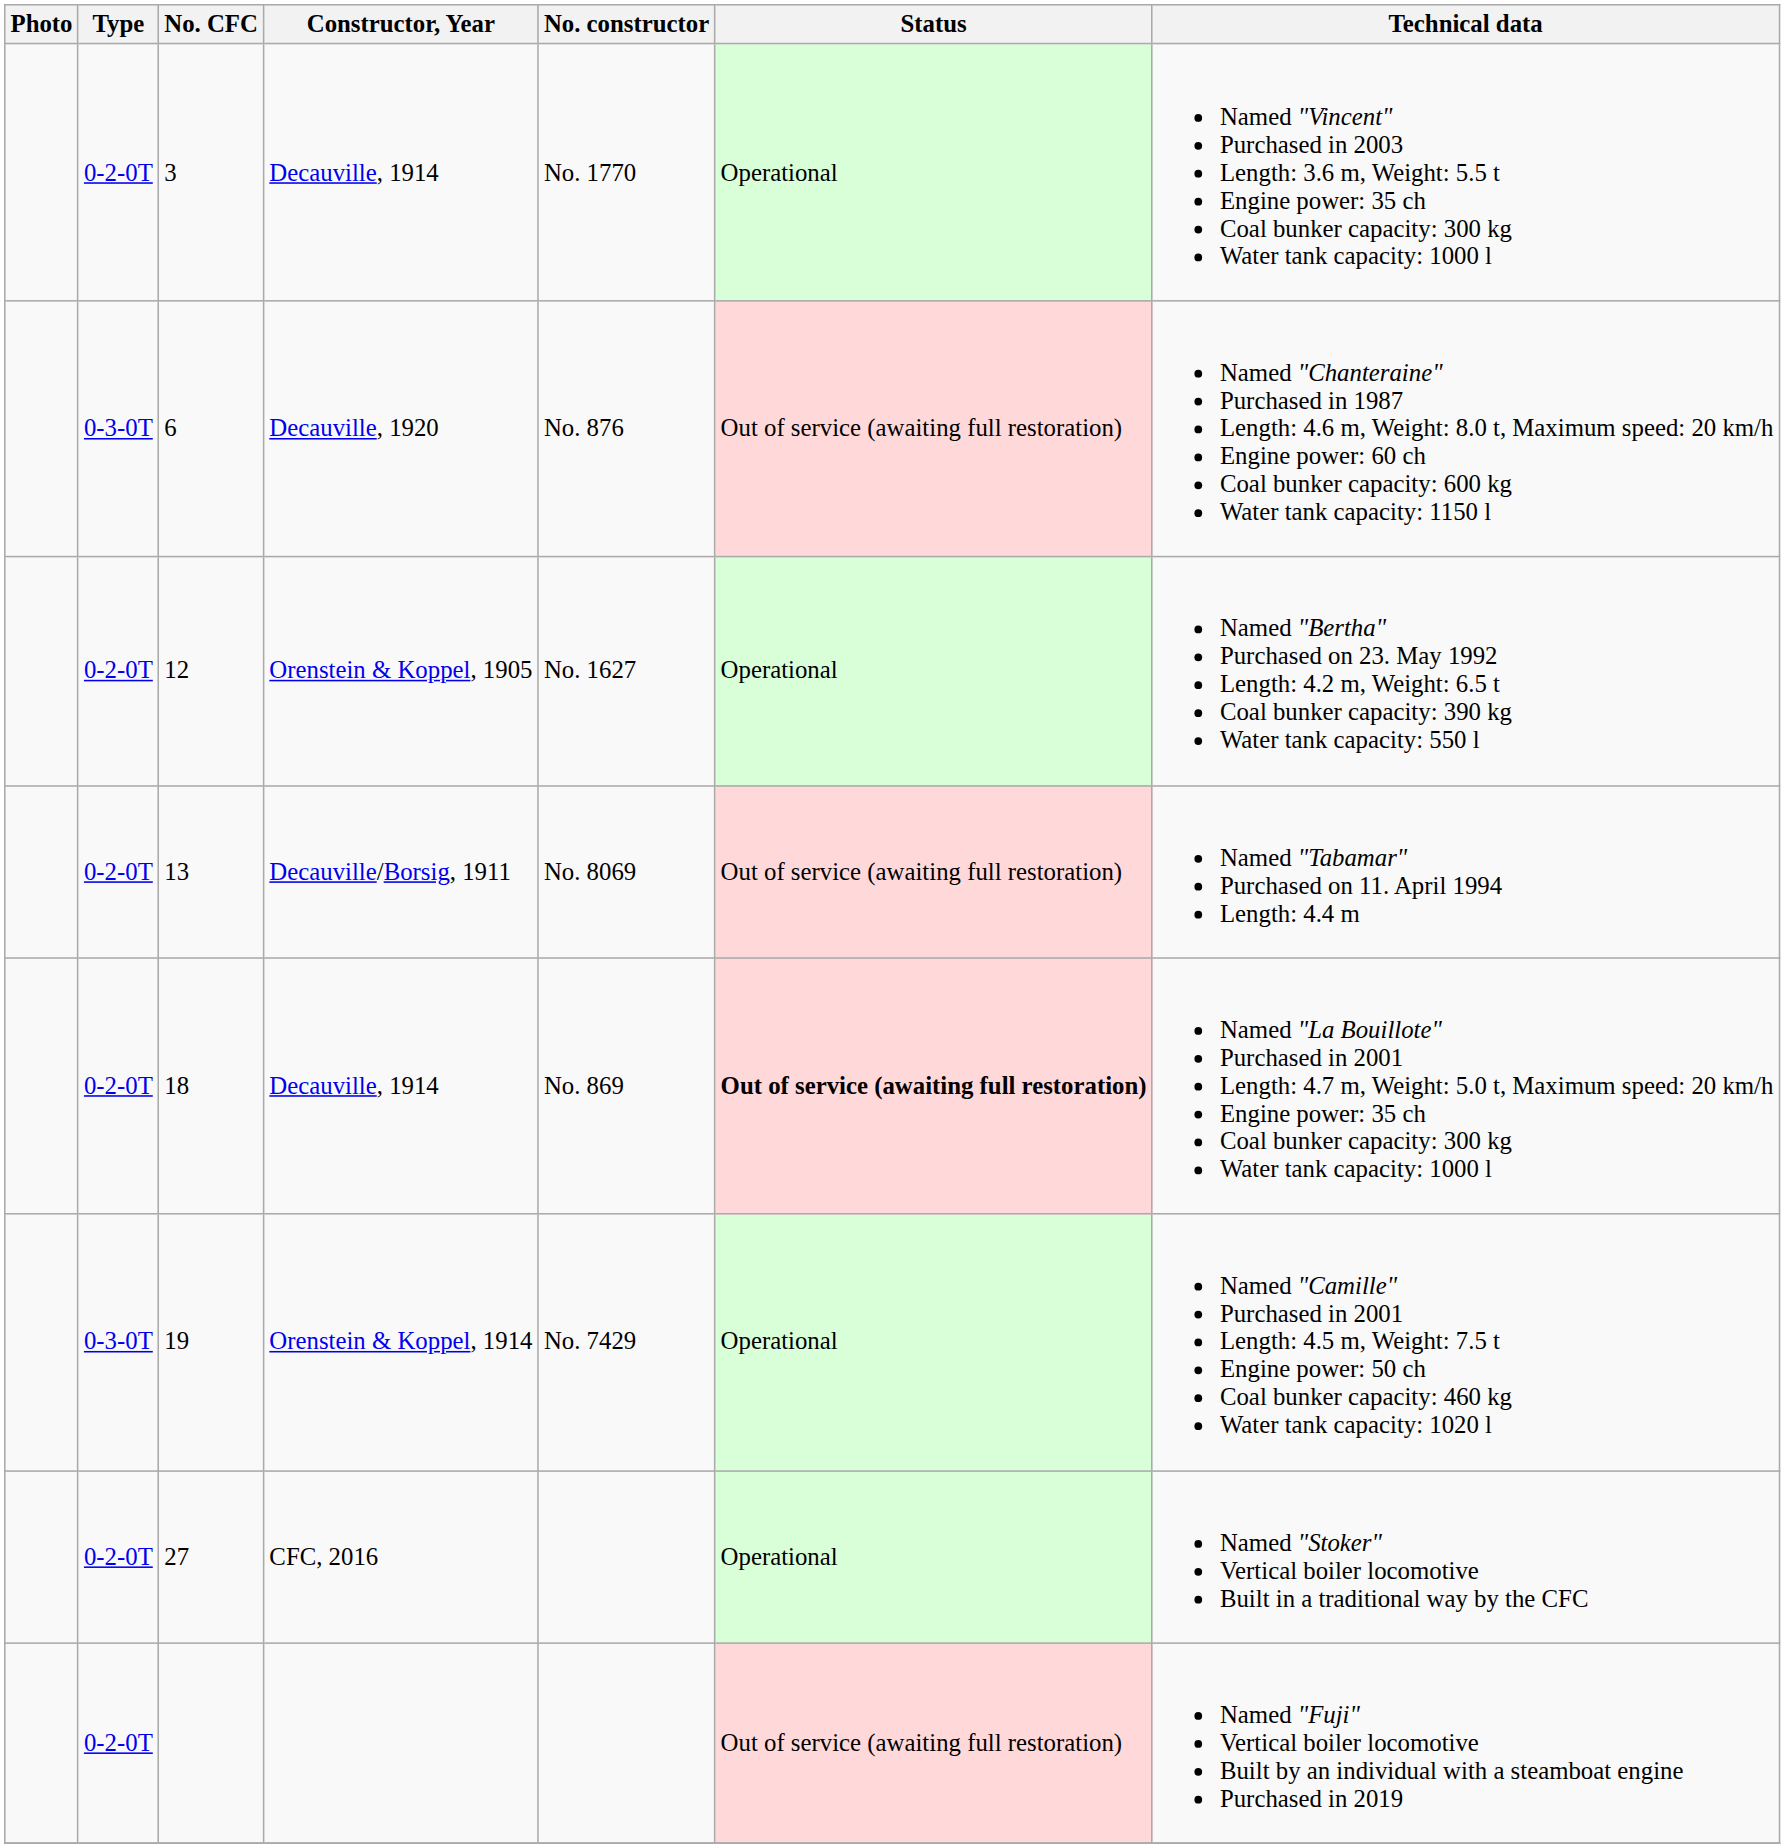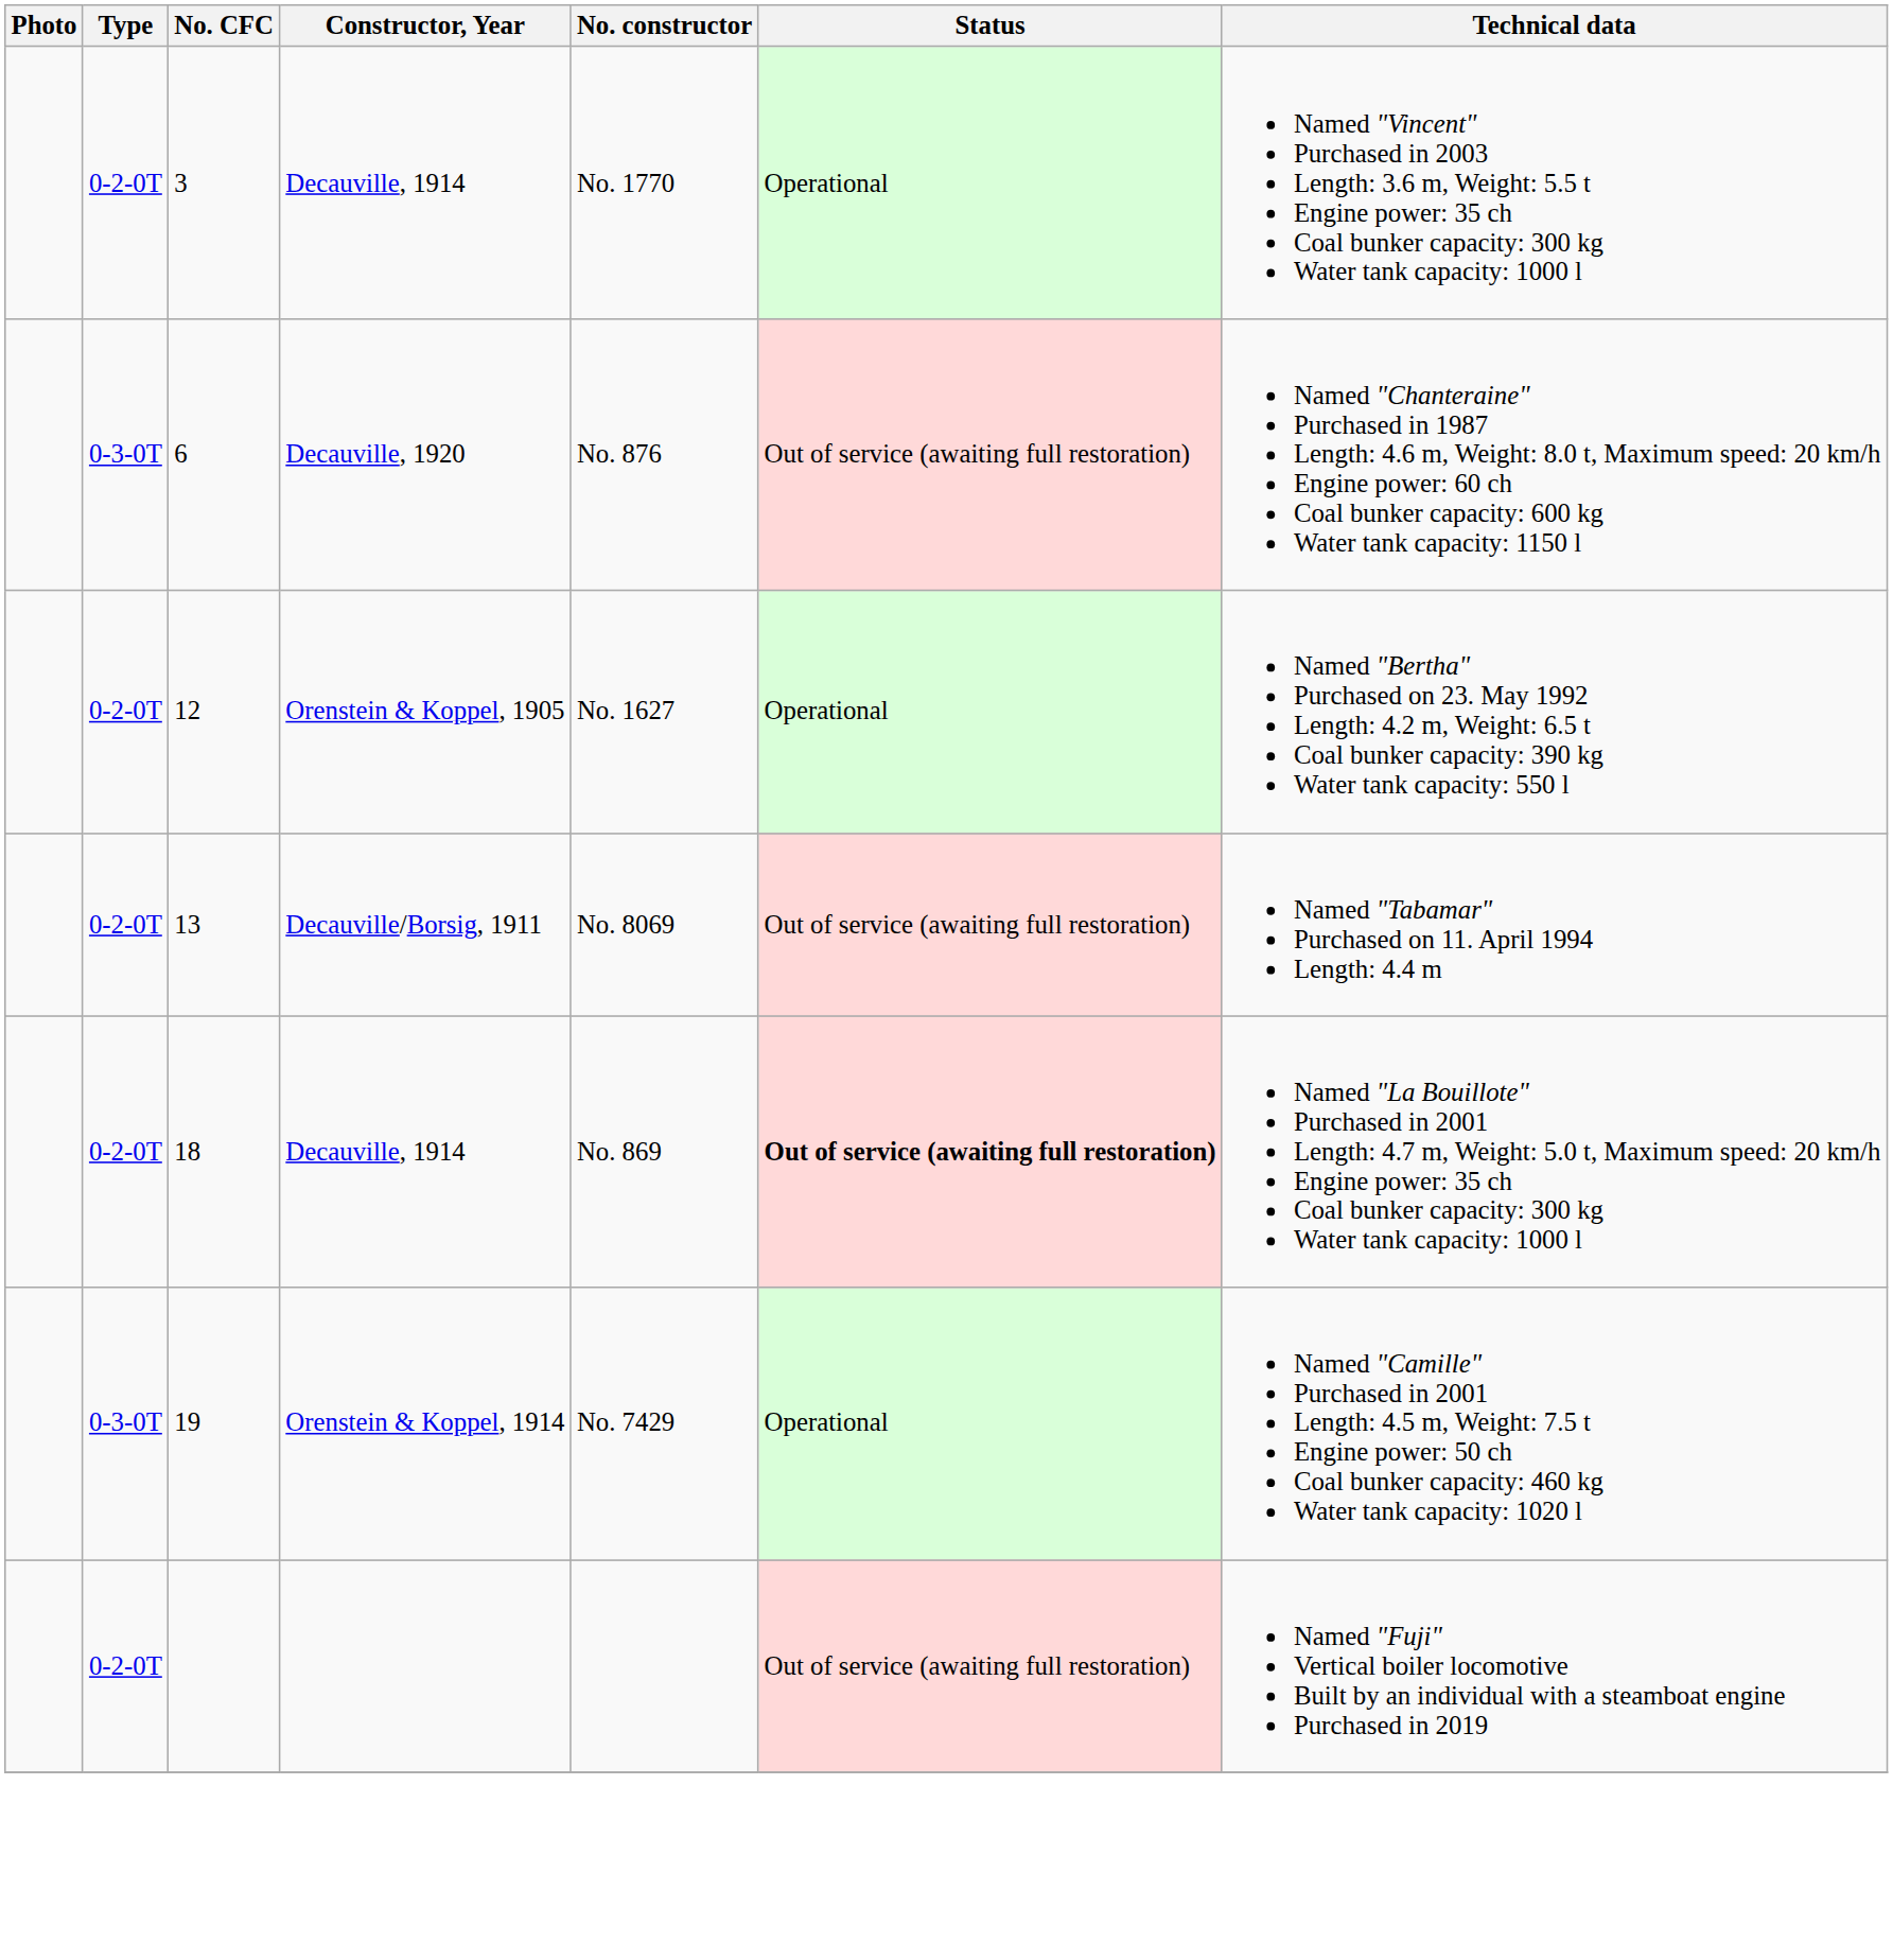- row: 0-2-0T | 27 | CFC, 2016 | Operational | Named "Stoker" Vertical boiler locomotive Built in a traditional way by the CFC
